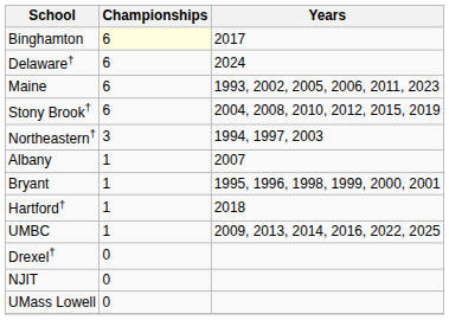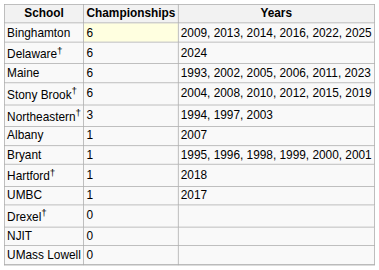Binghamton | Years: 2017 -> 2009, 2013, 2014, 2016, 2022, 2025
UMBC | Years: 2009, 2013, 2014, 2016, 2022, 2025 -> 2017
